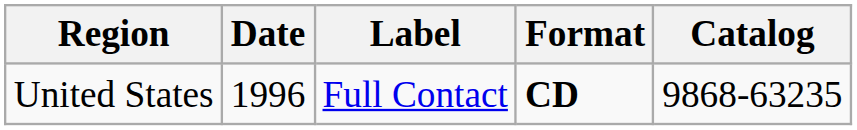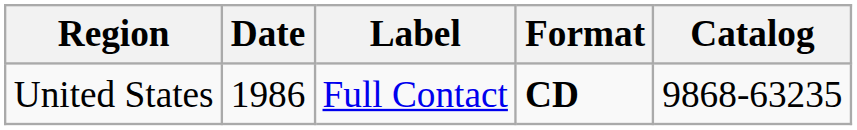United States | Date: 1996 -> 1986
